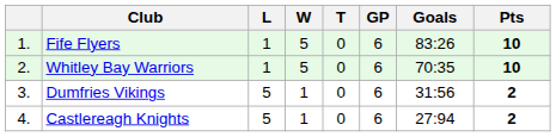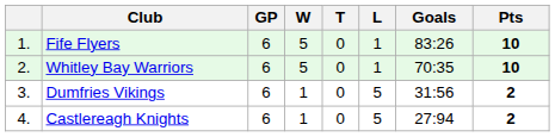columns swapped: GP <-> L
